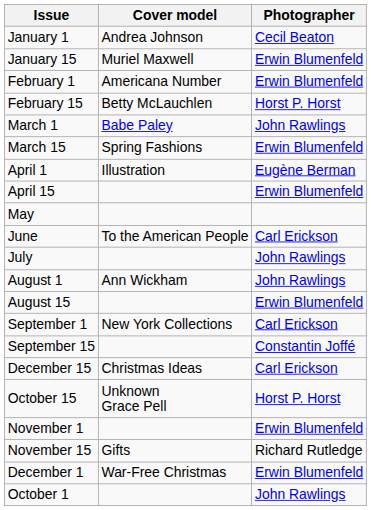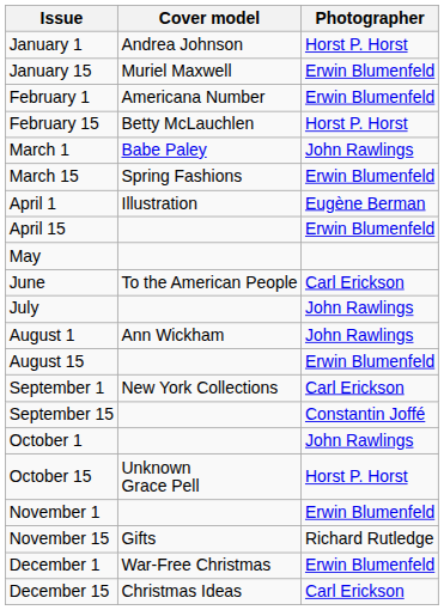January 1 | Photographer: Cecil Beaton -> Horst P. Horst
rows swapped: October 1 <-> December 15
